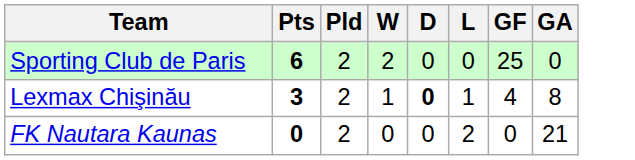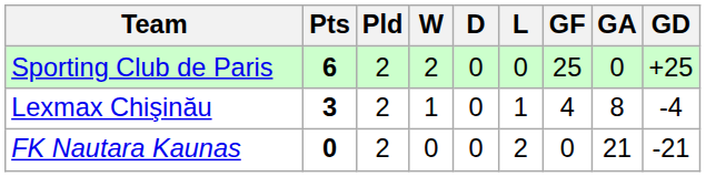+ column: GD | +25 | -4 | -21
Lexmax Chişinău | D: bold -> normal
